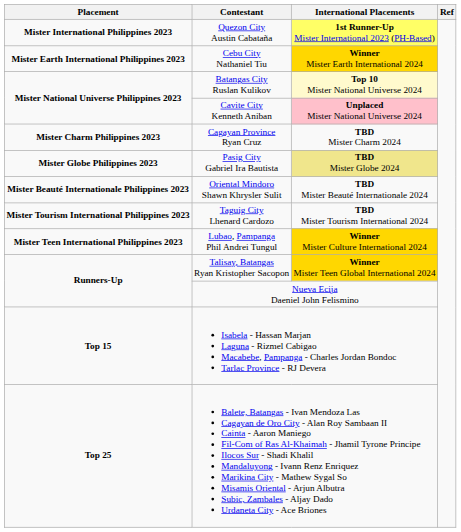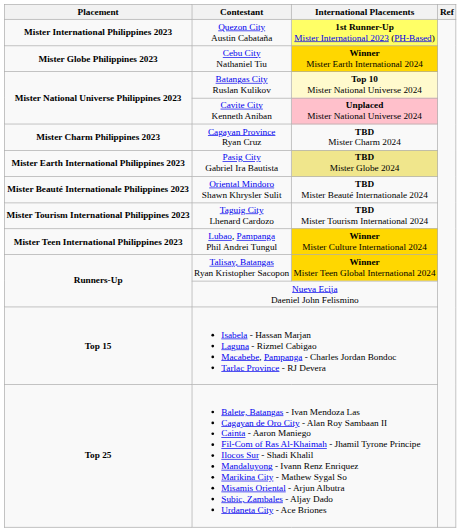Cebu City Nathaniel Tiu | Placement: Mister Earth International Philippines 2023 -> Mister Globe Philippines 2023
Pasig City Gabriel Ira Bautista | Placement: Mister Globe Philippines 2023 -> Mister Earth International Philippines 2023
